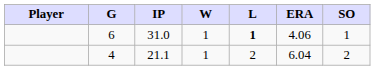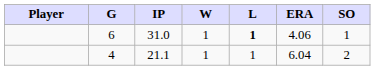4 | L: 2 -> 1
